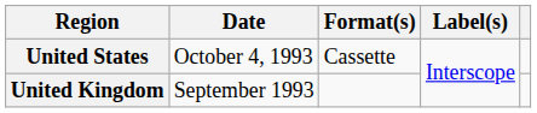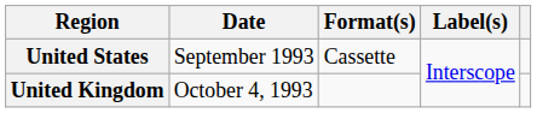United States | Date: October 4, 1993 -> September 1993
United Kingdom | Date: September 1993 -> October 4, 1993
